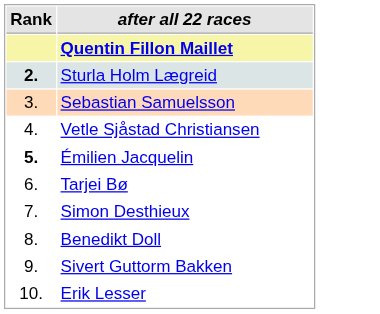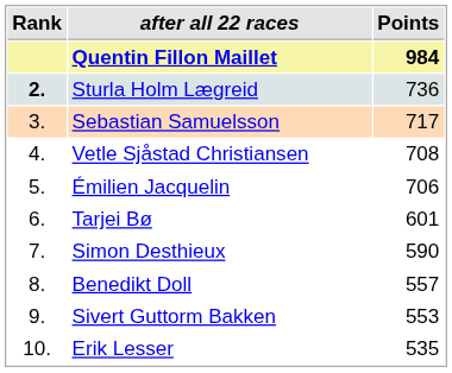+ column: Points | 984 | 736 | 717 | 708 | 706 | 601 | 590 | 557 | 553 | 535
Émilien Jacquelin | Rank: bold -> normal
